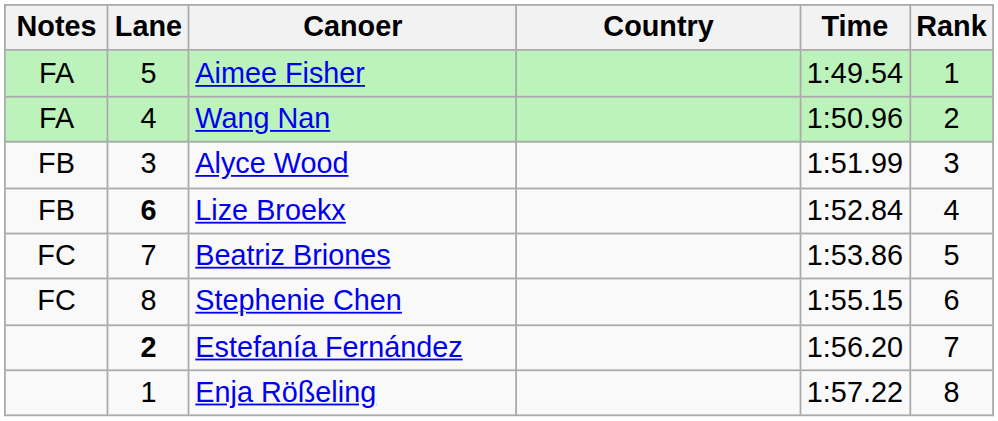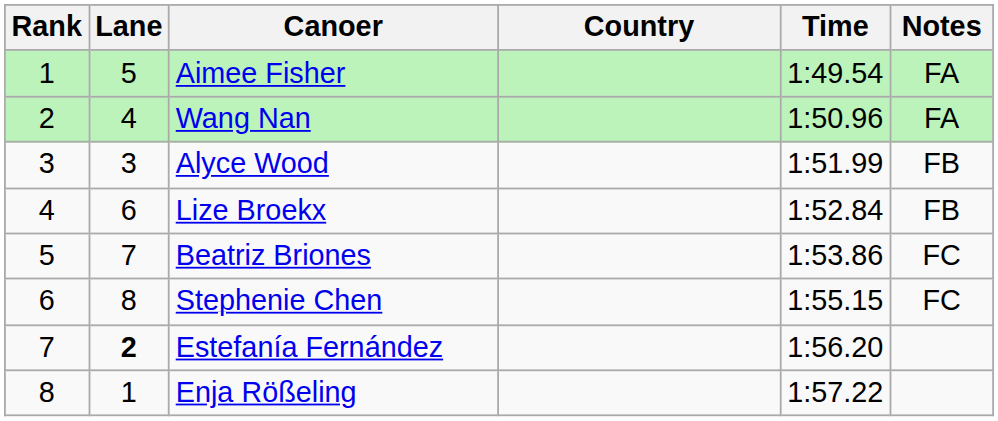columns swapped: Rank <-> Notes
Lize Broekx | Lane: bold -> normal
